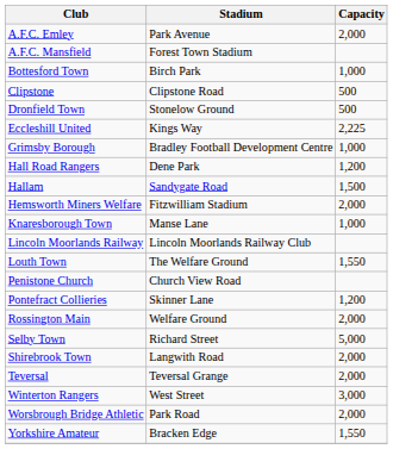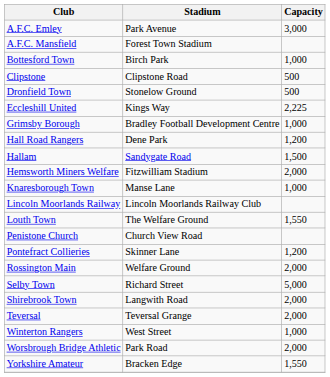A.F.C. Emley | Capacity: 2,000 -> 3,000
Winterton Rangers | Capacity: 3,000 -> 1,000
